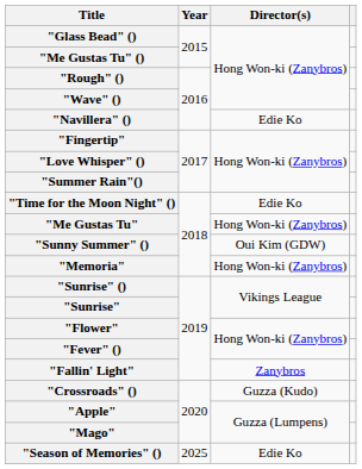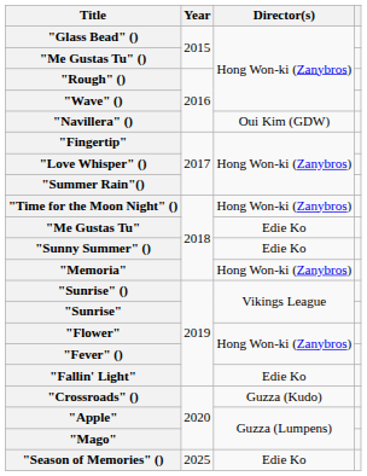"Navillera" () | Director(s): Edie Ko -> Oui Kim (GDW)
"Time for the Moon Night" () | Director(s): Edie Ko -> Hong Won-ki (Zanybros)
"Me Gustas Tu" | Director(s): Hong Won-ki (Zanybros) -> Edie Ko
"Sunny Summer" () | Director(s): Oui Kim (GDW) -> Edie Ko
"Fallin' Light" | Director(s): Zanybros -> Edie Ko
